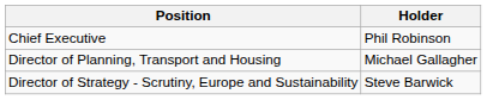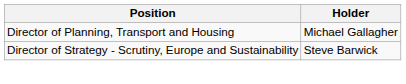- row: Chief Executive | Phil Robinson
